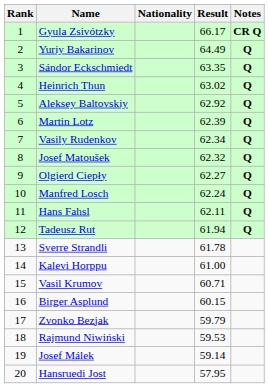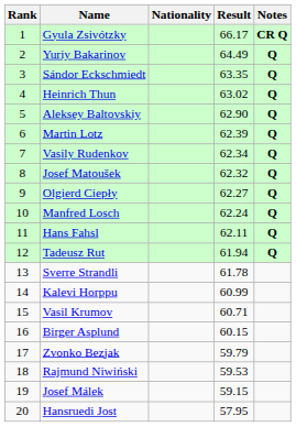Aleksey Baltovskiy | Result: 62.92 -> 62.90
Kalevi Horppu | Result: 61.00 -> 60.99
Josef Málek | Result: 59.14 -> 59.15
